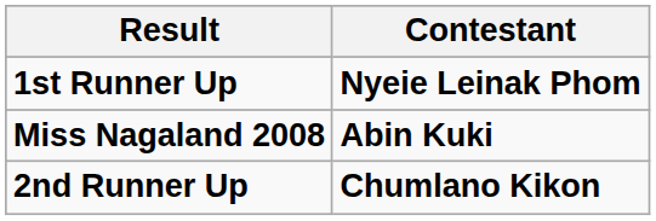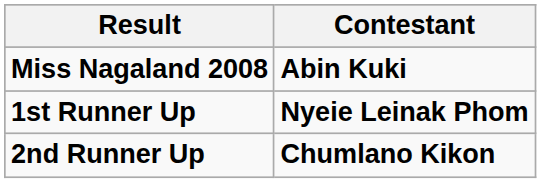rows swapped: Miss Nagaland 2008 <-> 1st Runner Up
